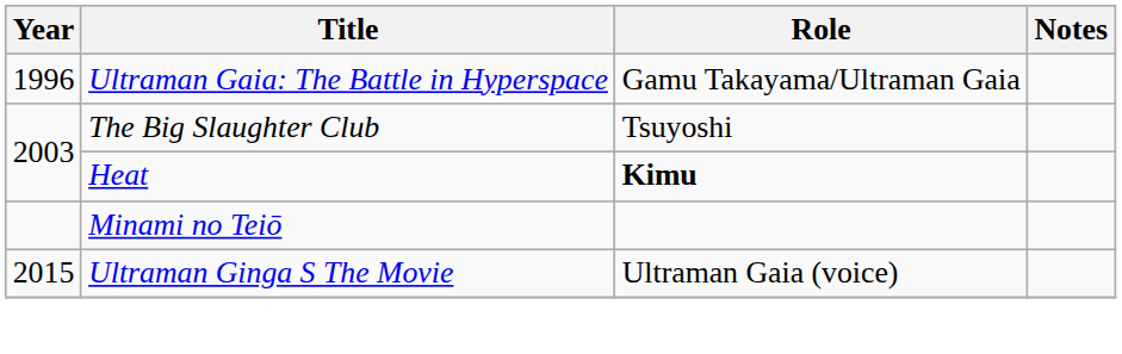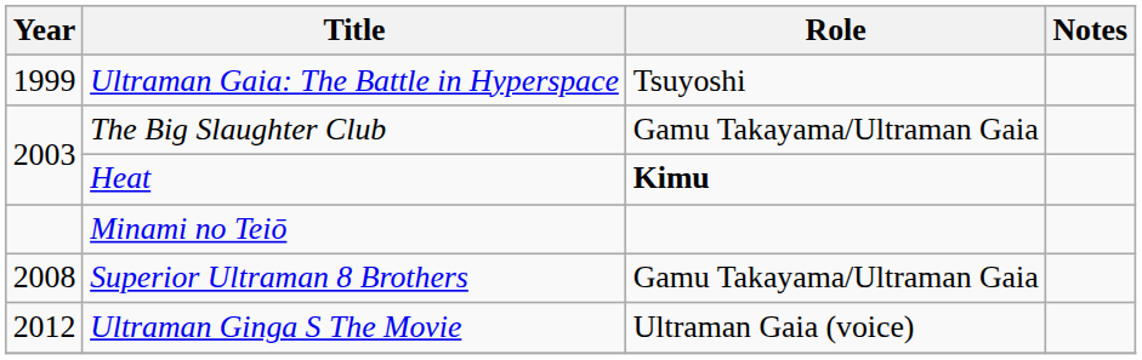Ultraman Gaia: The Battle in Hyperspace | Year: 1996 -> 1999
Ultraman Gaia: The Battle in Hyperspace | Role: Gamu Takayama/Ultraman Gaia -> Tsuyoshi
The Big Slaughter Club | Role: Tsuyoshi -> Gamu Takayama/Ultraman Gaia
+ row: 2008 | Superior Ultraman 8 Brothers | Gamu Takayama/Ultraman Gaia
Ultraman Ginga S The Movie | Year: 2015 -> 2012
